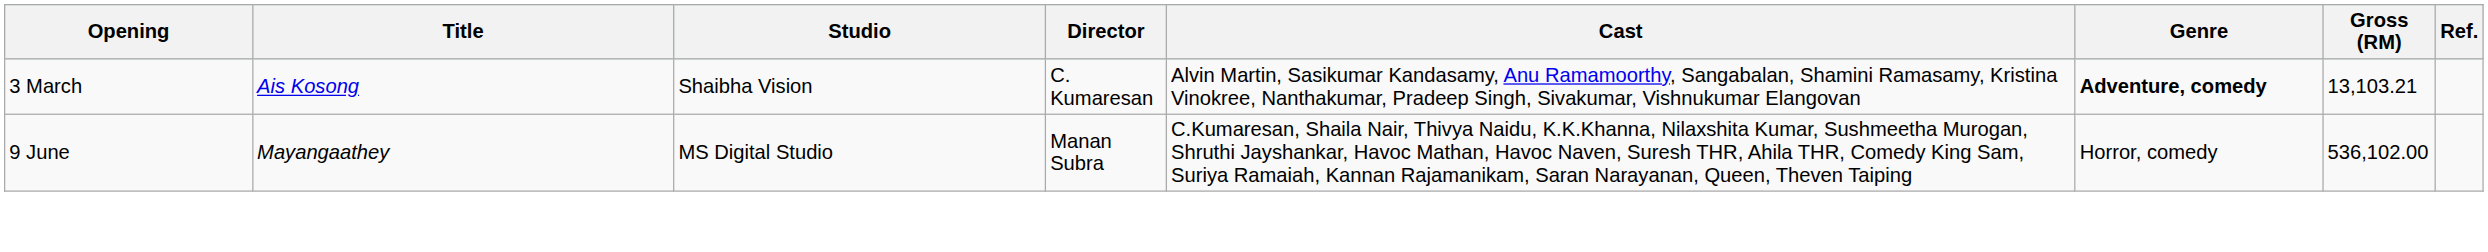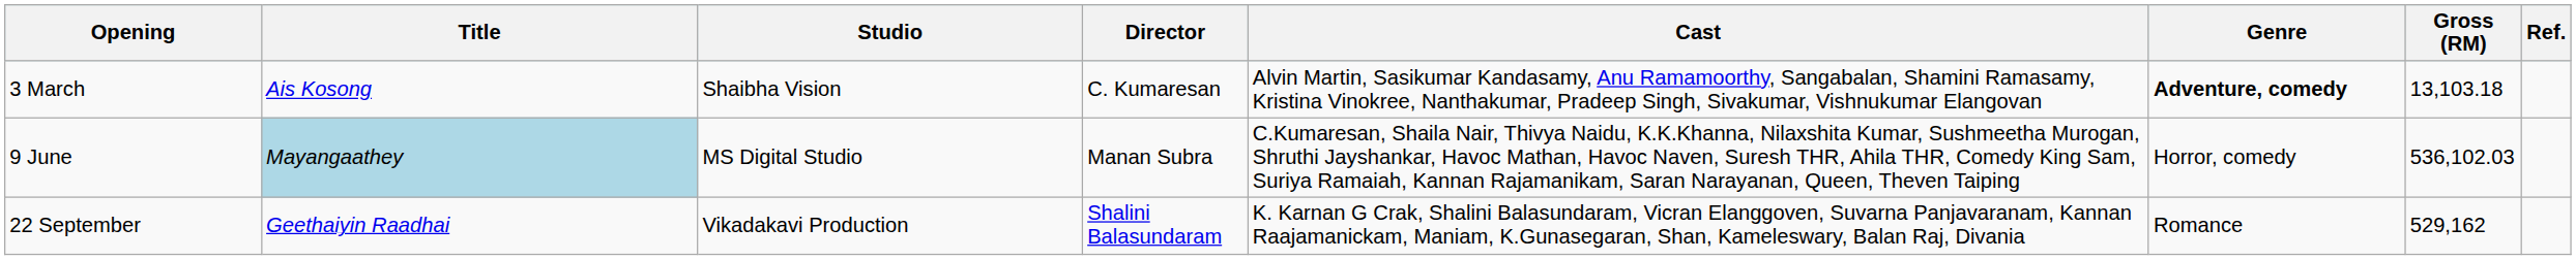3 March | Gross (RM): 13,103.21 -> 13,103.18
9 June | Title: no background -> lightblue background
9 June | Gross (RM): 536,102.00 -> 536,102.03
+ row: 22 September | Geethaiyin Raadhai | Vikadakavi Production | Shalini Balasundaram | K. Karnan G Crak, Shalini Balasundaram, Vicran Elanggoven, Suvarna Panjavaranam, Kannan Raajamanickam, Maniam, K.Gunasegaran, Shan, Kameleswary, Balan Raj, Divania | Romance | 529,162
